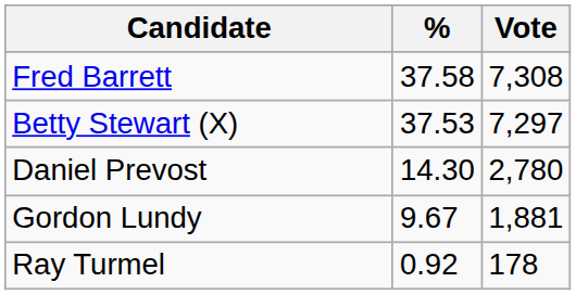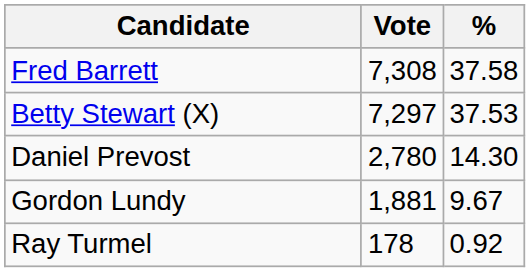columns swapped: Vote <-> %
